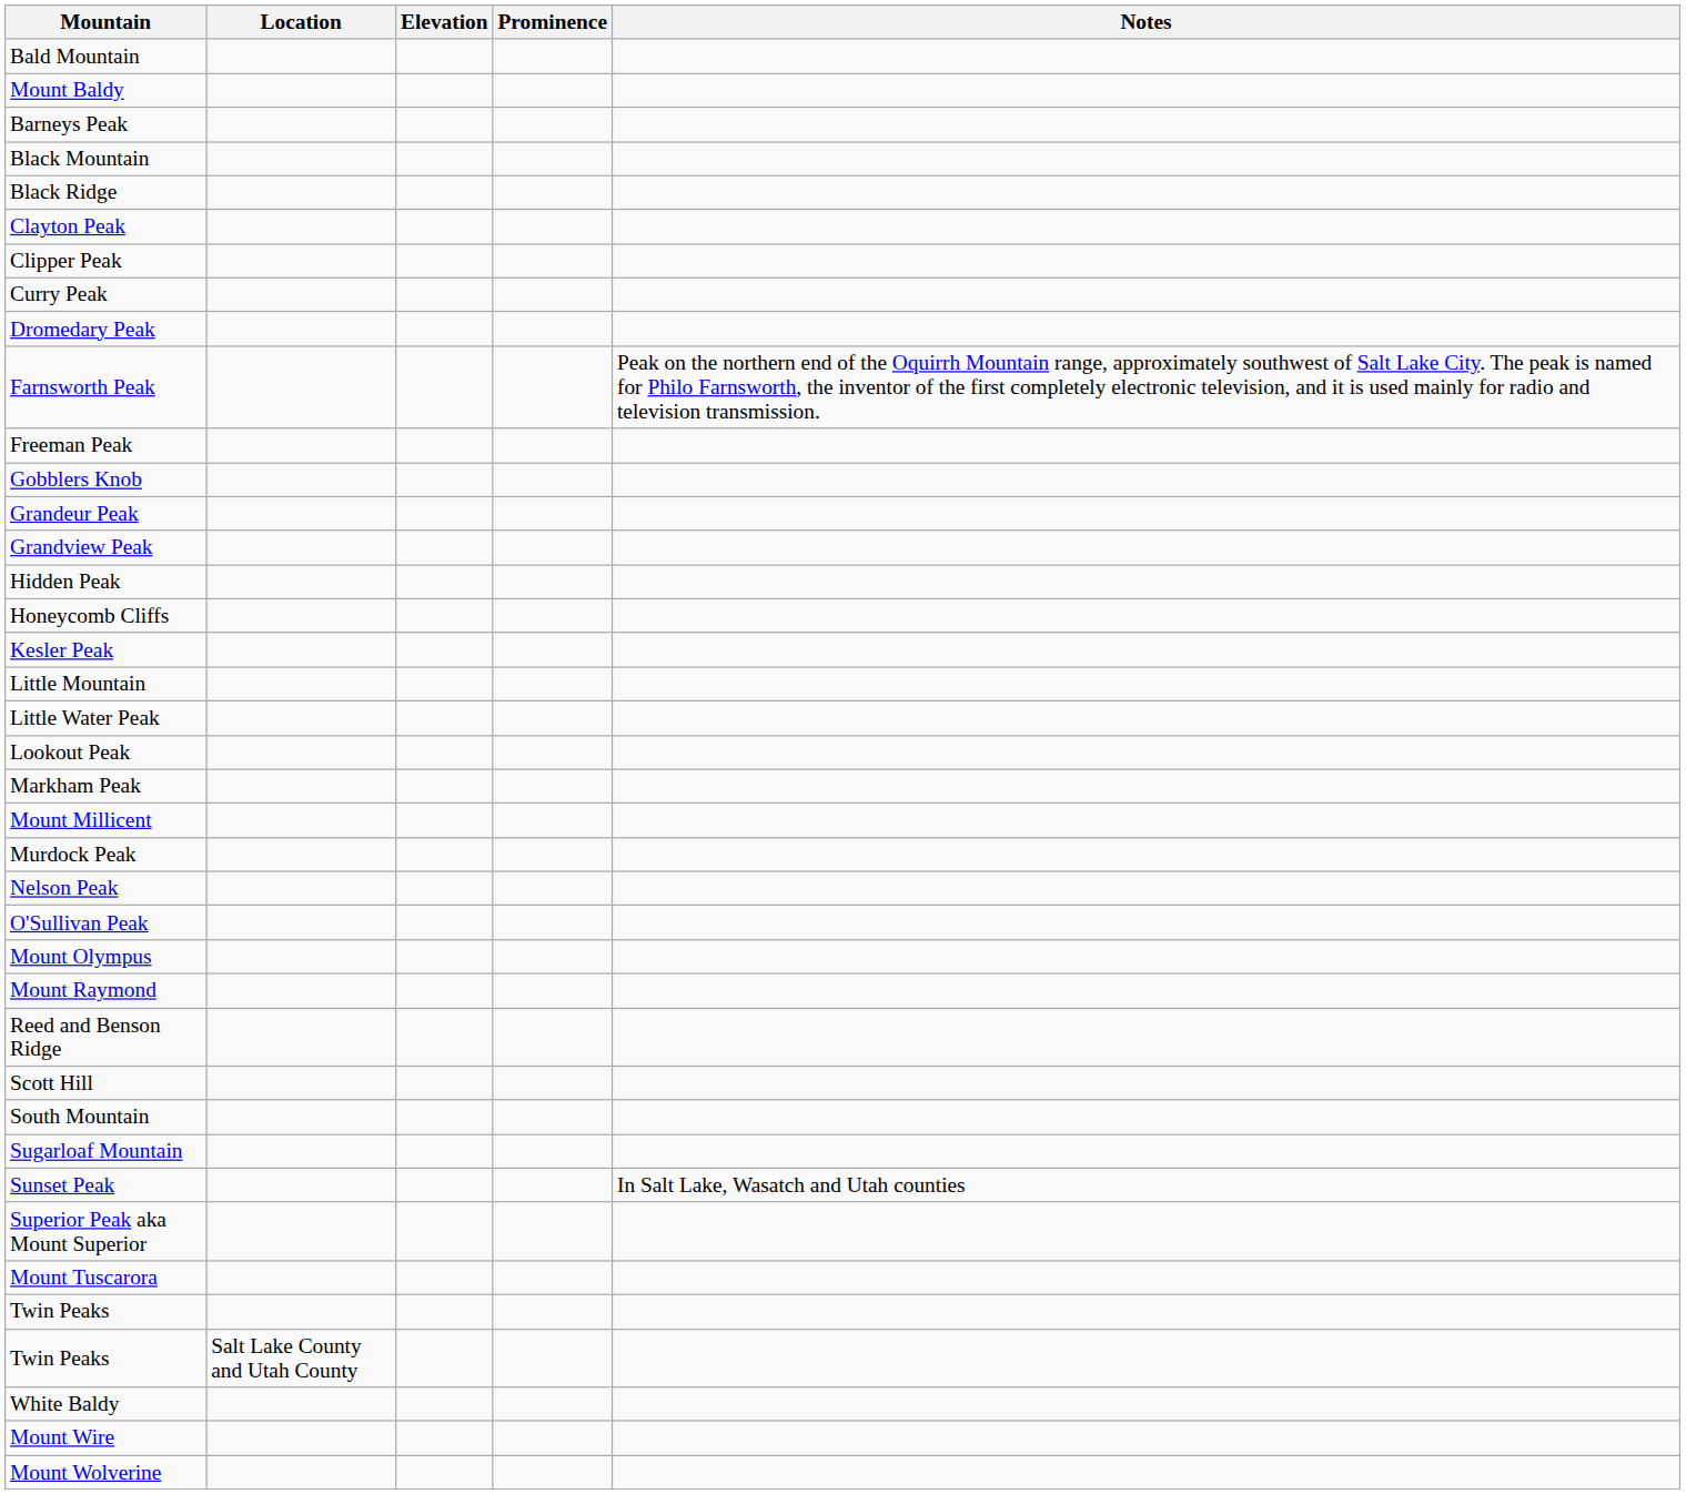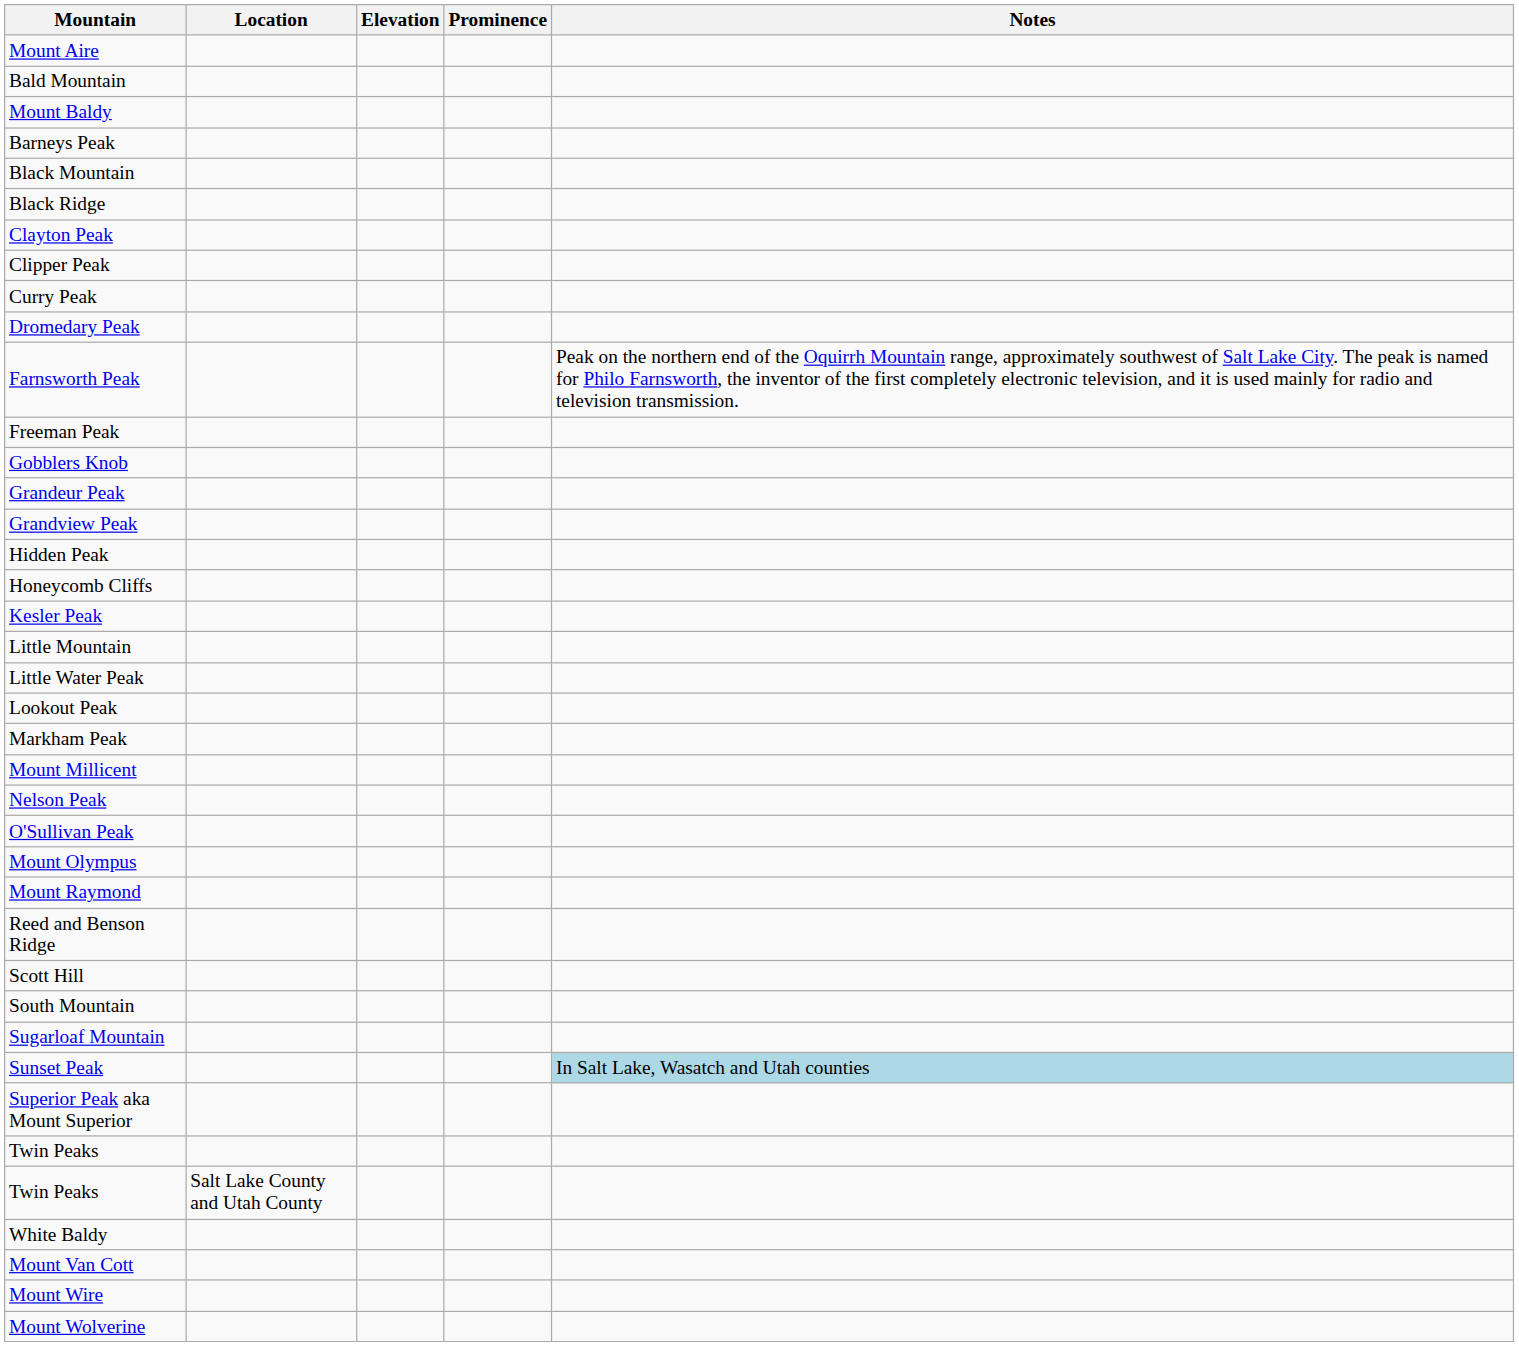+ row: Mount Aire
- row: Murdock Peak
Sunset Peak | Notes: no background -> lightblue background
- row: Mount Tuscarora
+ row: Mount Van Cott
